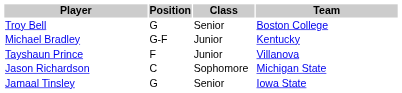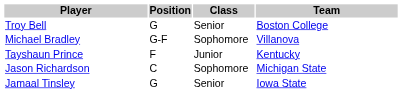Michael Bradley | Class: Junior -> Sophomore
Michael Bradley | Team: Kentucky -> Villanova
Tayshaun Prince | Team: Villanova -> Kentucky
